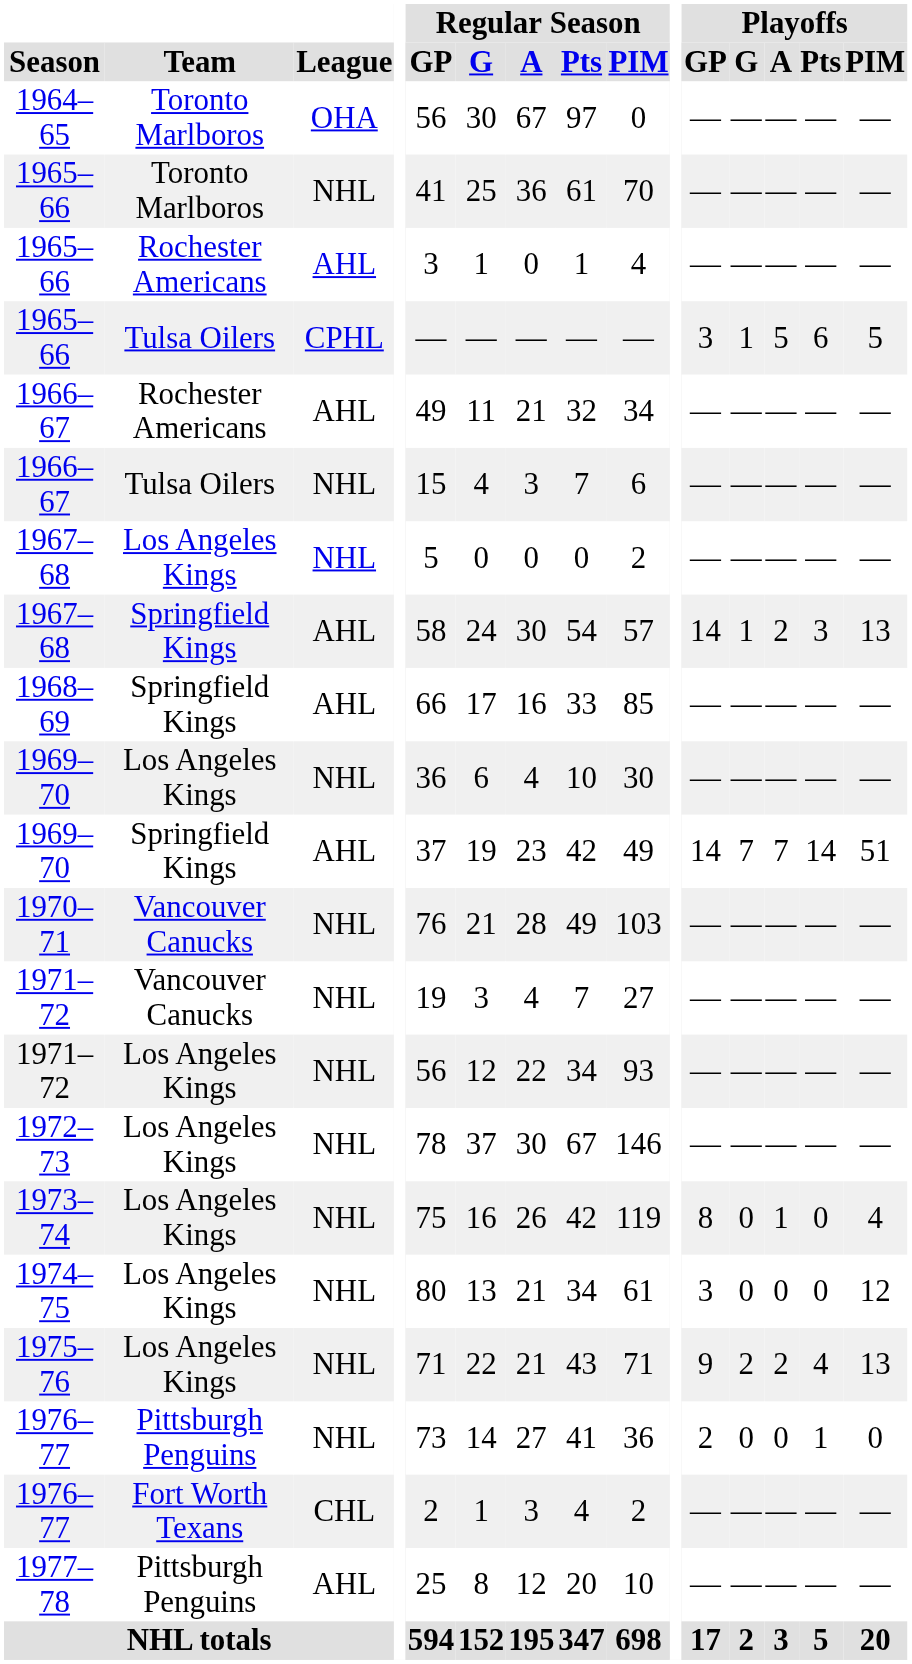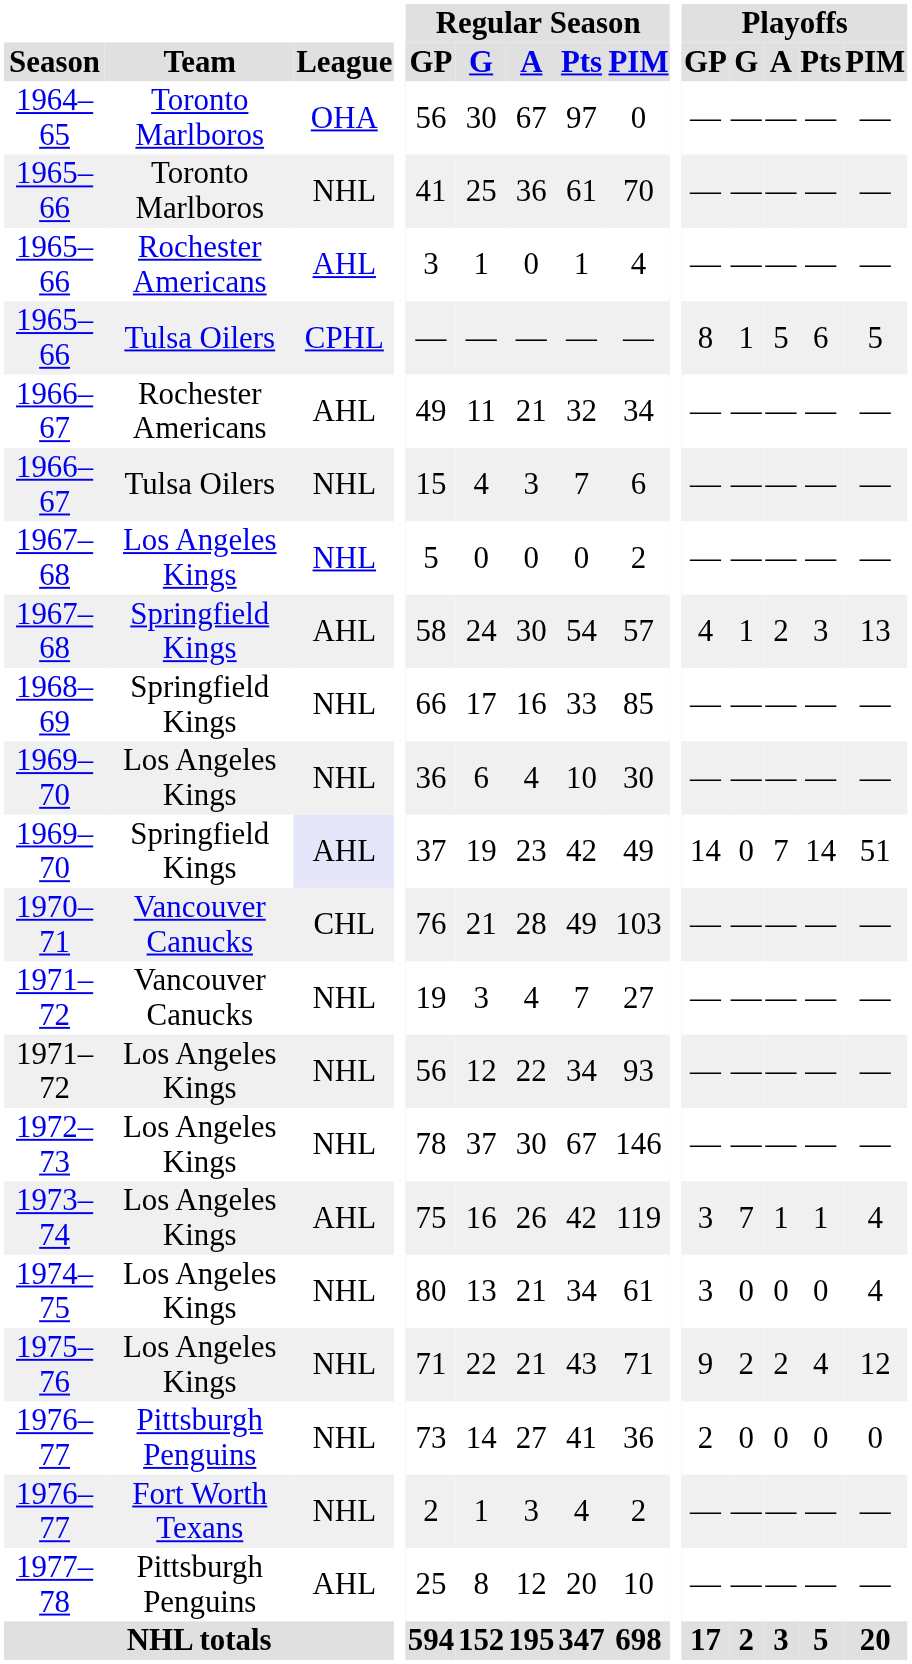1965–66 / Tulsa Oilers | Playoffs / GP: 3 -> 8
1967–68 / Springfield Kings | Playoffs / GP: 14 -> 4
1968–69 | League: AHL -> NHL
1969–70 / Springfield Kings | League: no background -> lavender background
1969–70 / Springfield Kings | Playoffs / G: 7 -> 0
1970–71 | League: NHL -> CHL
1973–74 | League: NHL -> AHL
1973–74 | Playoffs / GP: 8 -> 3
1973–74 | Playoffs / G: 0 -> 7
1973–74 | Playoffs / Pts: 0 -> 1
1974–75 | Playoffs / PIM: 12 -> 4
1975–76 | Playoffs / PIM: 13 -> 12
1976–77 / Pittsburgh Penguins | Playoffs / Pts: 1 -> 0
1976–77 / Fort Worth Texans | League: CHL -> NHL
